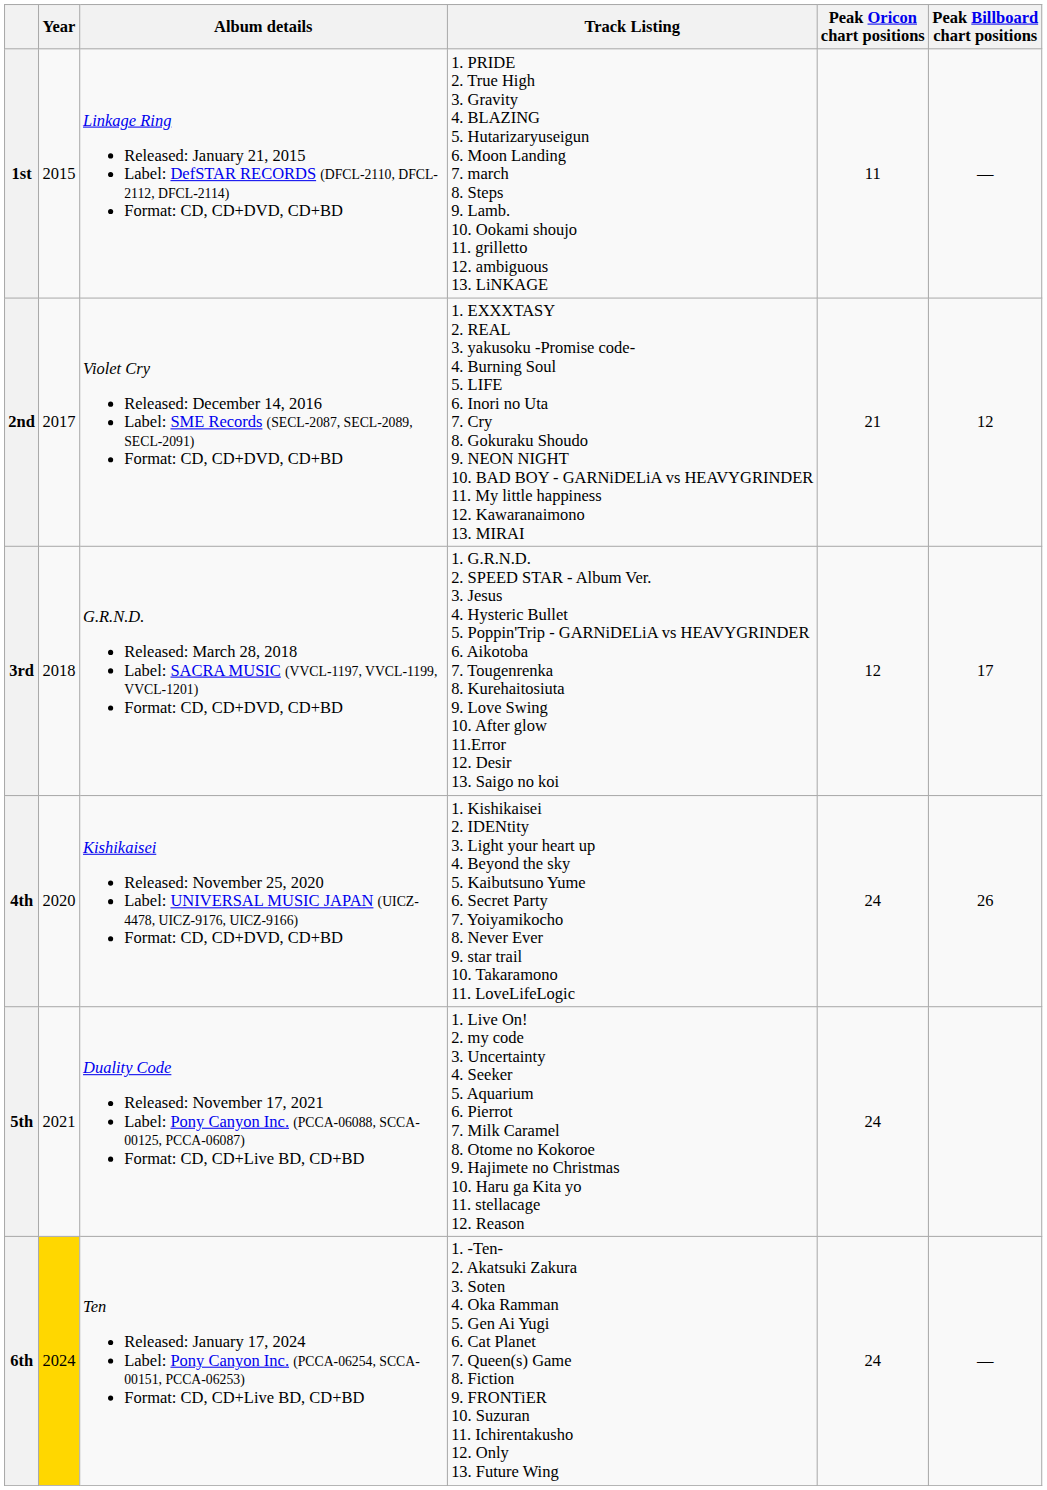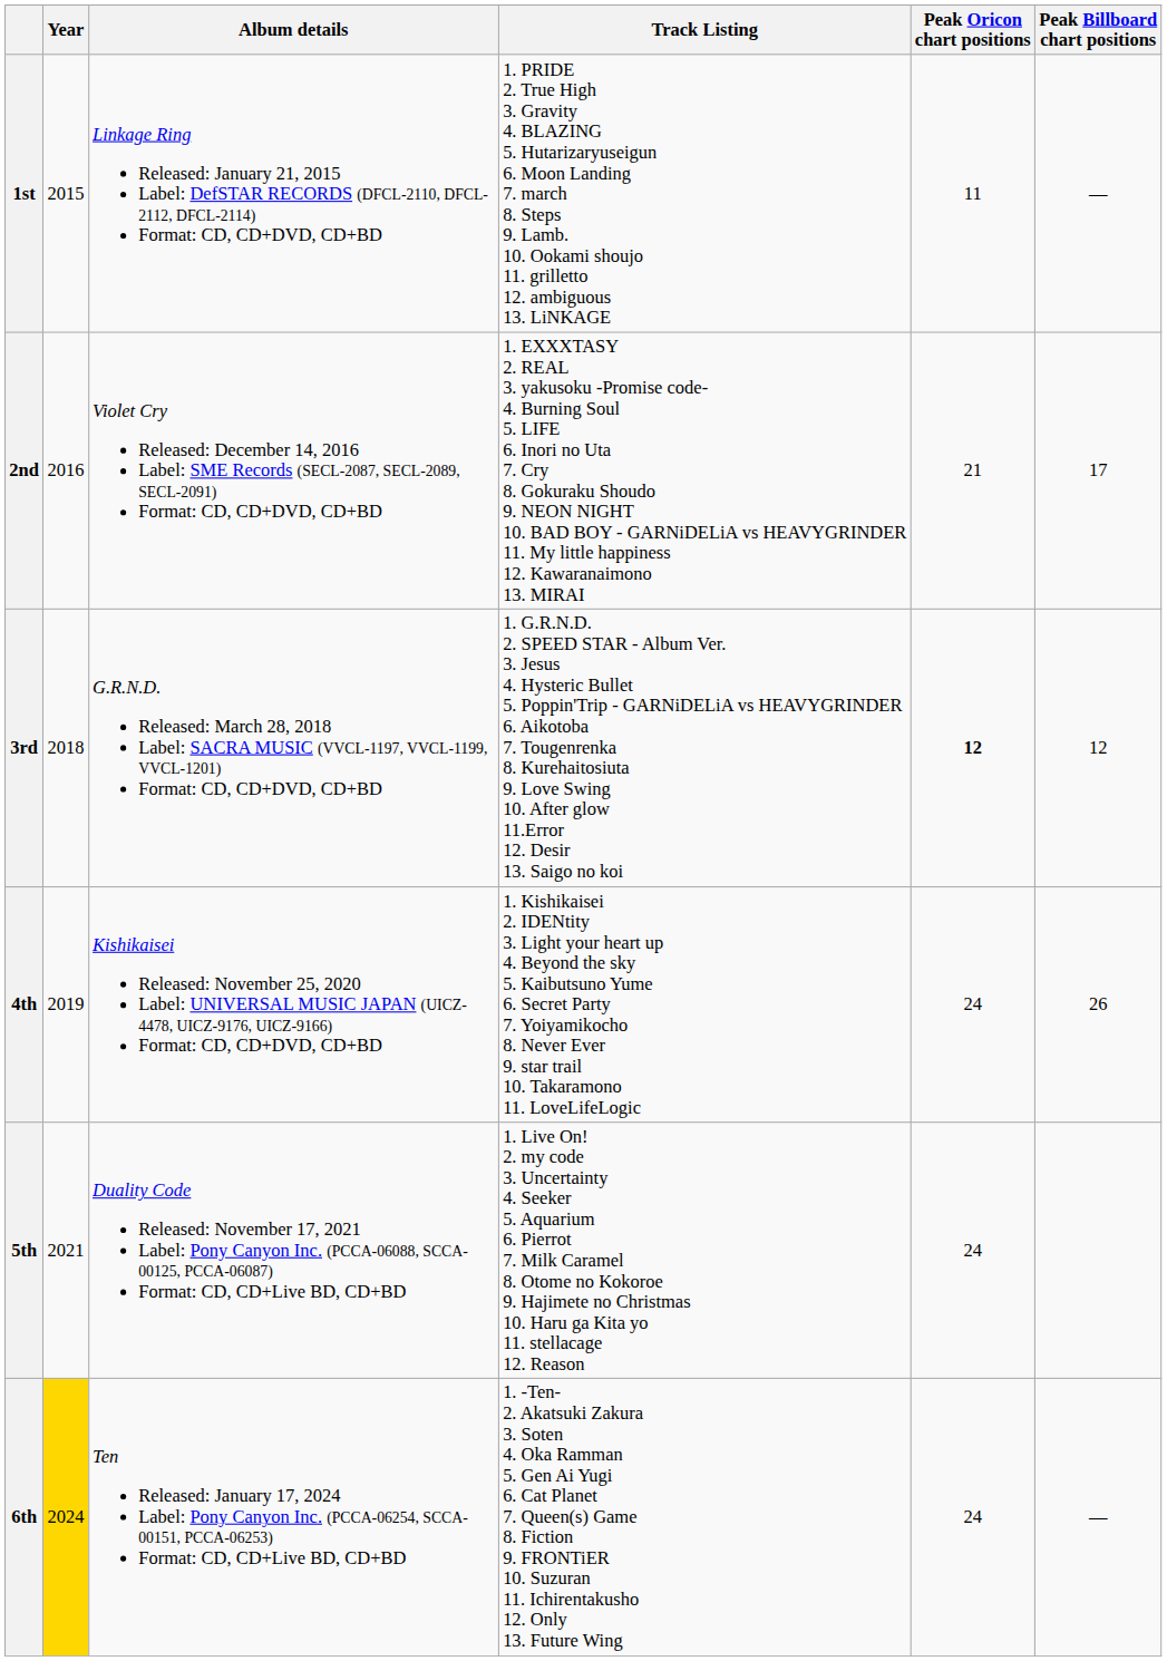2nd | Year: 2017 -> 2016
2nd | Peak Billboard chart positions: 12 -> 17
3rd | Peak Oricon chart positions: normal -> bold
3rd | Peak Billboard chart positions: 17 -> 12
4th | Year: 2020 -> 2019
